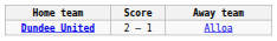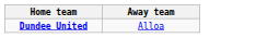- column: Score | 2 – 1
